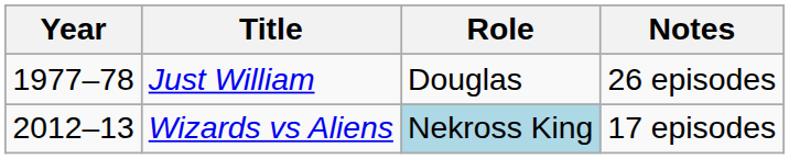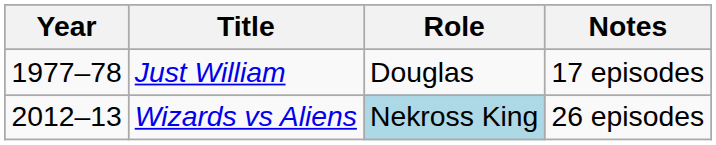Just William | Notes: 26 episodes -> 17 episodes
Wizards vs Aliens | Notes: 17 episodes -> 26 episodes
